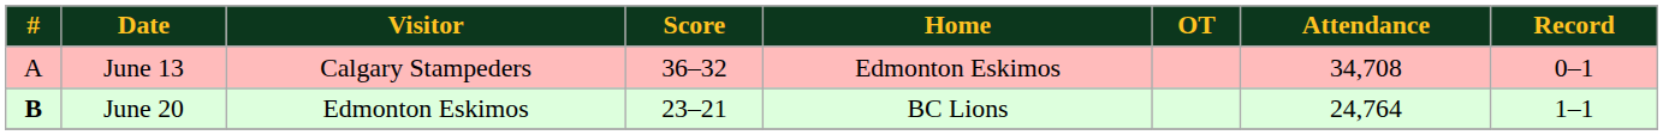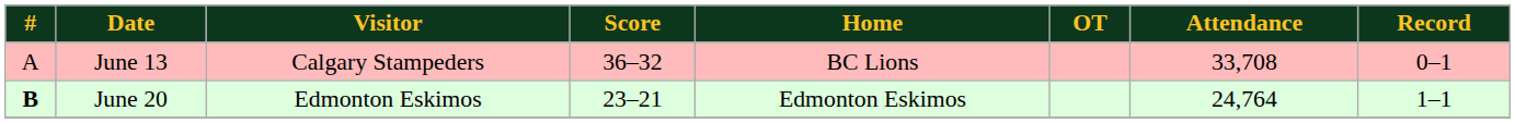June 13 | Home: Edmonton Eskimos -> BC Lions
June 13 | Attendance: 34,708 -> 33,708
June 20 | Home: BC Lions -> Edmonton Eskimos
